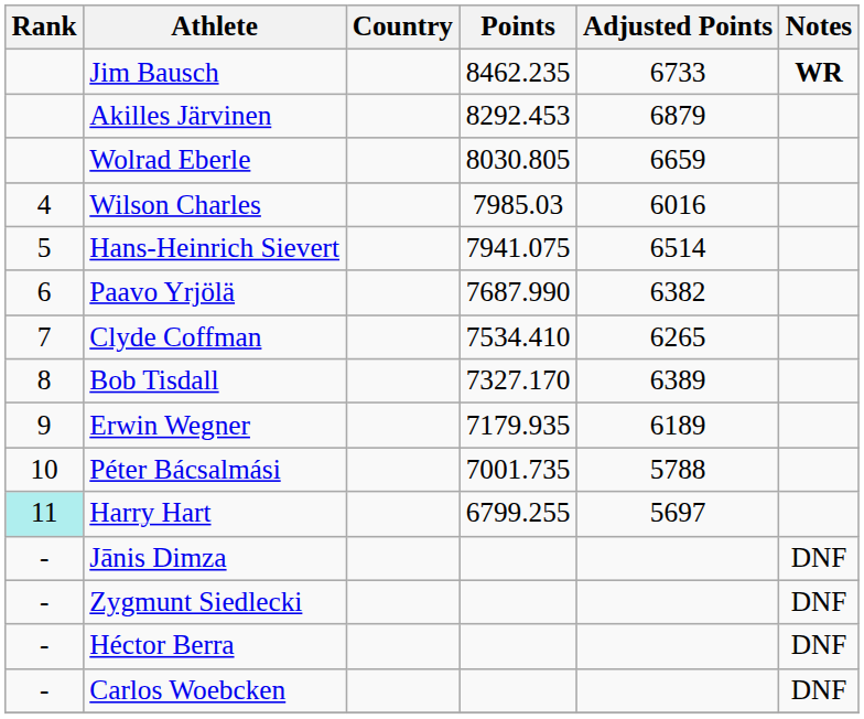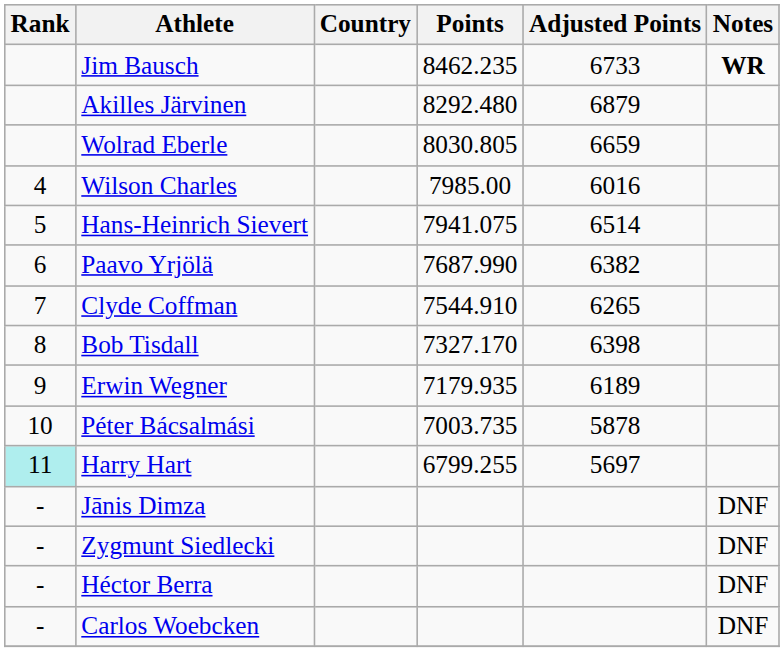Akilles Järvinen | Points: 8292.453 -> 8292.480
Wilson Charles | Points: 7985.03 -> 7985.00
Clyde Coffman | Points: 7534.410 -> 7544.910
Bob Tisdall | Adjusted Points: 6389 -> 6398
Péter Bácsalmási | Points: 7001.735 -> 7003.735
Péter Bácsalmási | Adjusted Points: 5788 -> 5878
